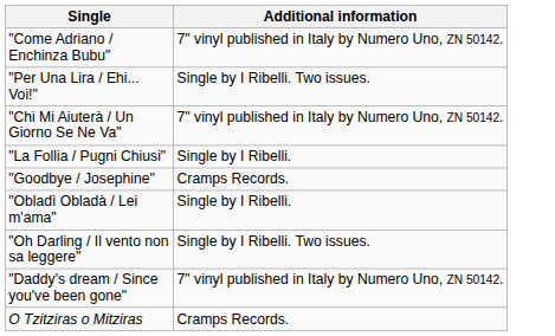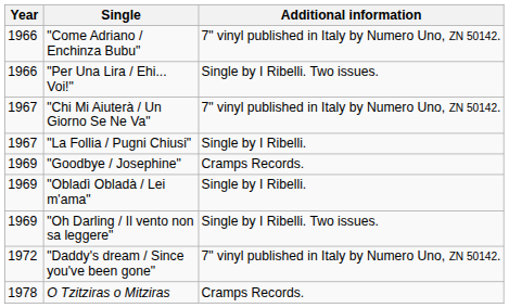+ column: Year | 1966 | 1966 | 1967 | 1967 | 1969 | 1969 | 1969 | 1972 | 1978
